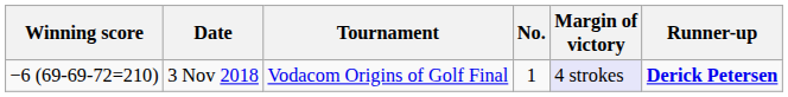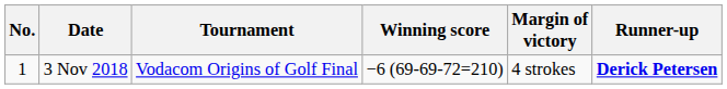columns swapped: No. <-> Winning score
3 Nov 2018 | Margin of victory: lavender background -> no background
